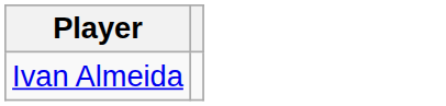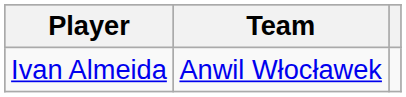+ column: Team | Anwil Włocławek
